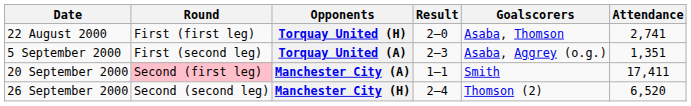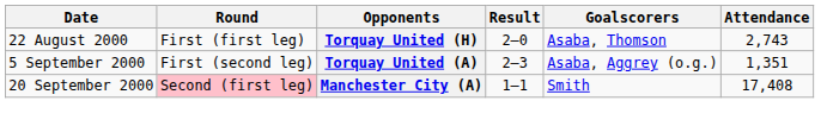Torquay United (H) | Attendance: 2,741 -> 2,743
Manchester City (A) | Attendance: 17,411 -> 17,408
- row: 26 September 2000 | Second (second leg) | Manchester City (H) | 2–4 | Thomson (2) | 6,520
